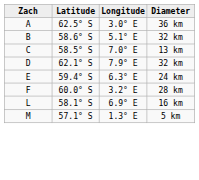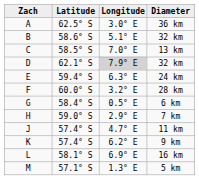D / 32 km | Longitude: no background -> lightgrey background
+ row: G | 58.4° S | 0.5° E | 6 km
+ row: H | 59.0° S | 2.9° E | 7 km
+ row: J | 57.4° S | 4.7° E | 11 km
+ row: K | 57.4° S | 6.2° E | 9 km
